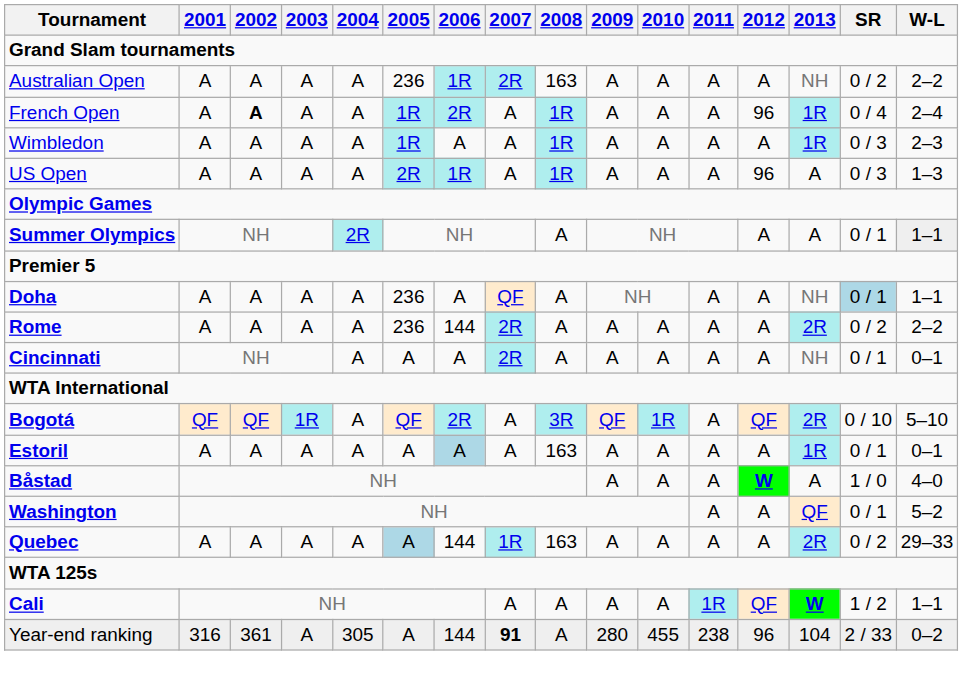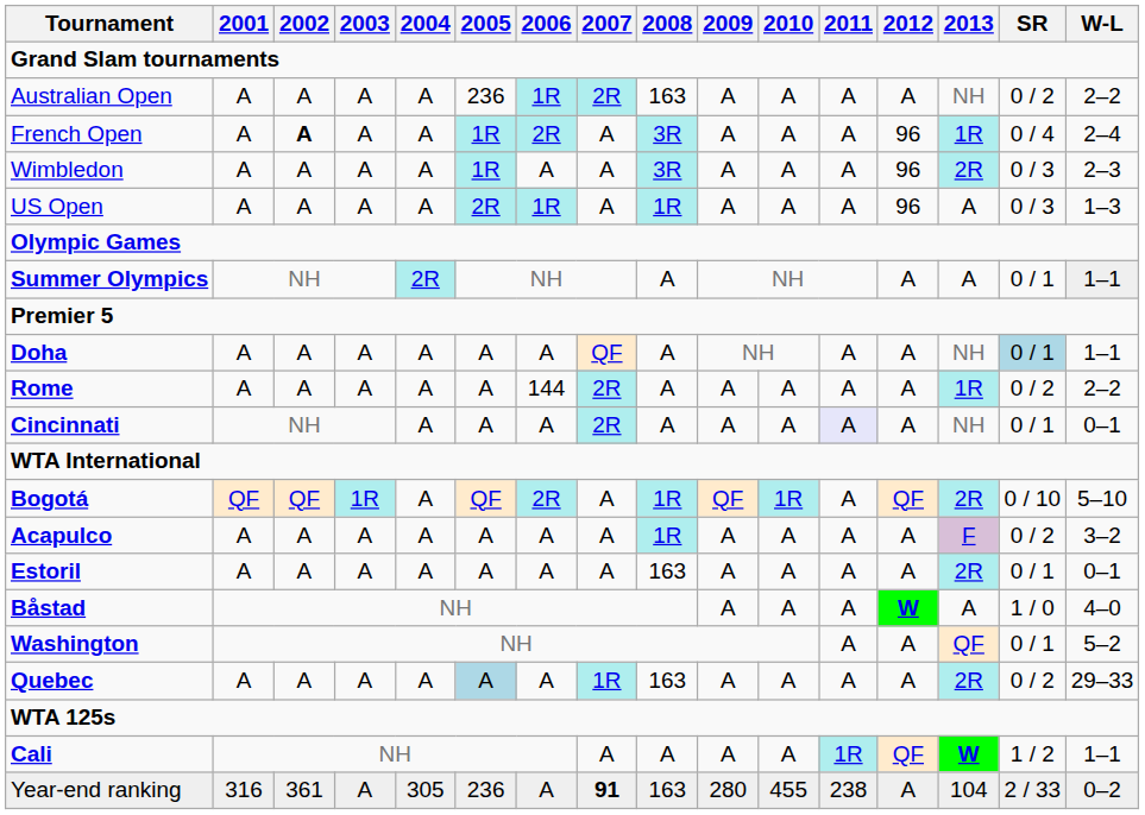French Open | 2008: 1R -> 3R
Wimbledon | 2008: 1R -> 3R
Wimbledon | 2012: A -> 96
Wimbledon | 2013: 1R -> 2R
Doha | 2005: 236 -> A
Rome | 2005: 236 -> A
Rome | 2013: 2R -> 1R
Cincinnati | 2011: no background -> lavender background
Bogotá | 2008: 3R -> 1R
+ row: Acapulco | A | A | A | A | A | A | A | 1R | A | A | A | A | F | 0 / 2 | 3–2
Estoril | 2006: lightblue background -> no background
Estoril | 2013: 1R -> 2R
Quebec | 2006: 144 -> A
Year-end ranking | 2005: A -> 236
Year-end ranking | 2006: 144 -> A
Year-end ranking | 2008: A -> 163
Year-end ranking | 2012: 96 -> A
